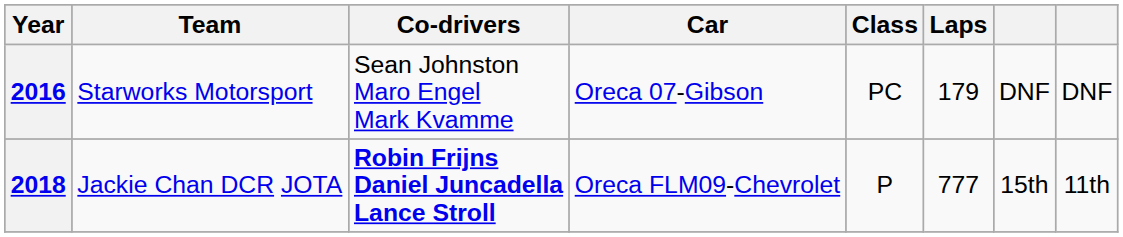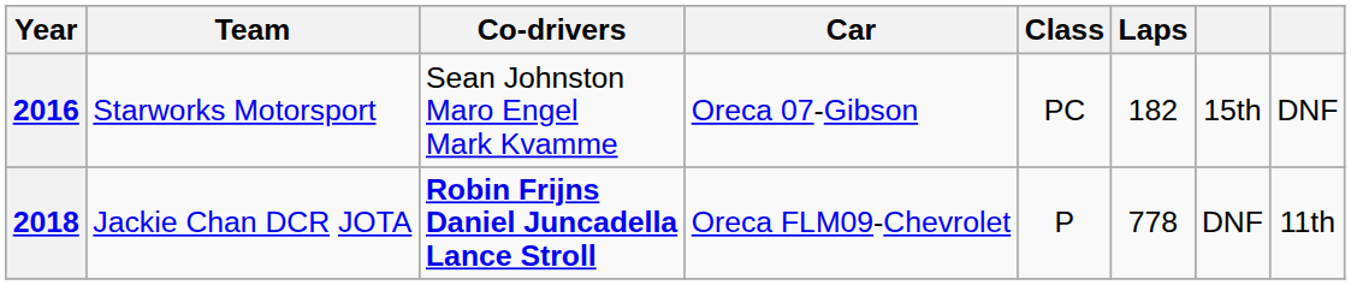2016 | Laps: 179 -> 182
2016 | column 7: DNF -> 15th
2018 | Laps: 777 -> 778
2018 | column 7: 15th -> DNF
